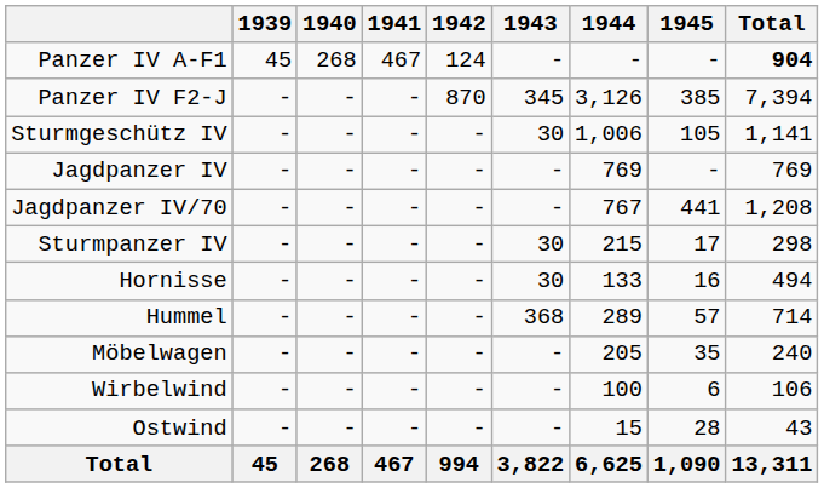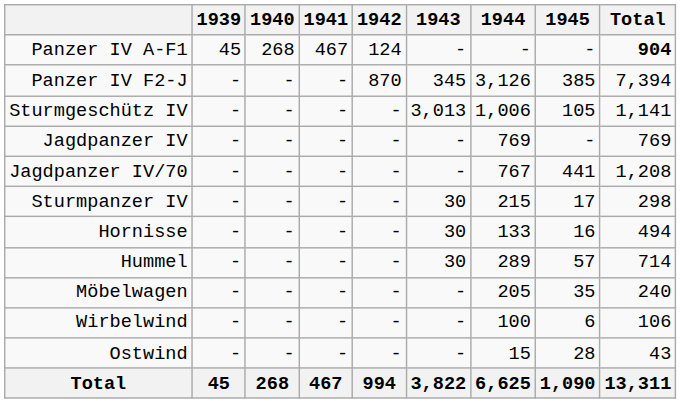Sturmgeschütz IV | 1943: 30 -> 3,013
Hummel | 1943: 368 -> 30
